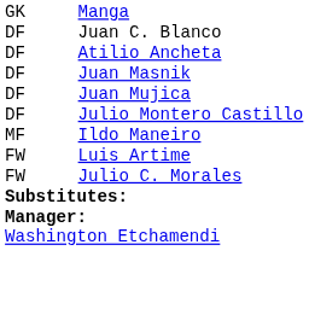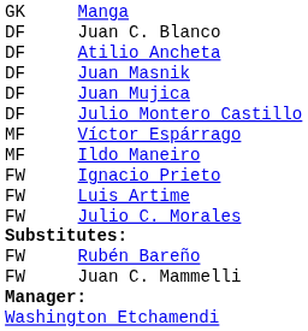+ row: MF | Víctor Espárrago
+ row: FW | Ignacio Prieto
+ row: FW | Rubén Bareño
+ row: FW | Juan C. Mammelli
